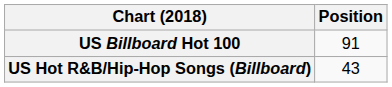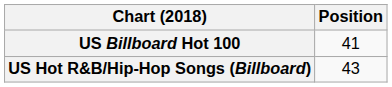US Billboard Hot 100 | Position: 91 -> 41
